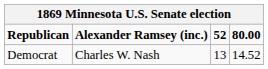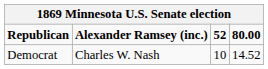Democrat | 52: 13 -> 10
